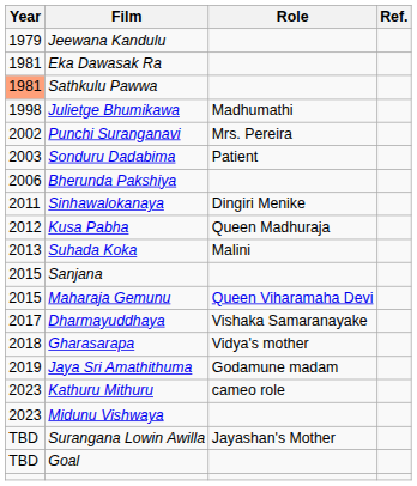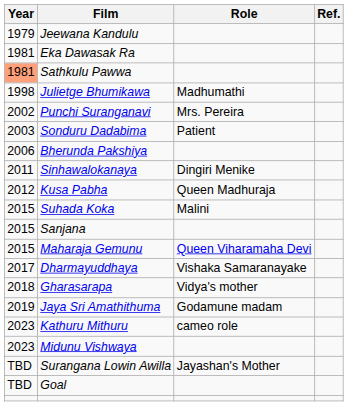Suhada Koka | Year: 2013 -> 2015
